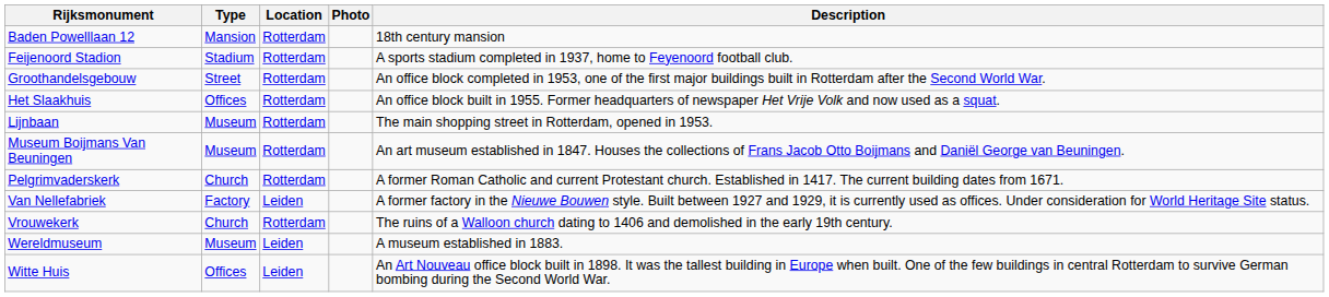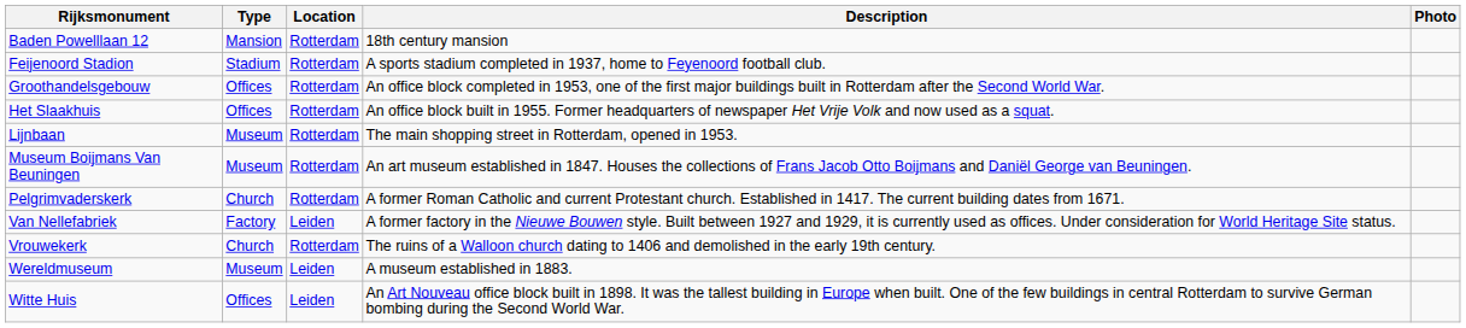columns swapped: Description <-> Photo
Groothandelsgebouw | Type: Street -> Offices
